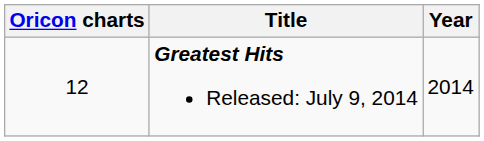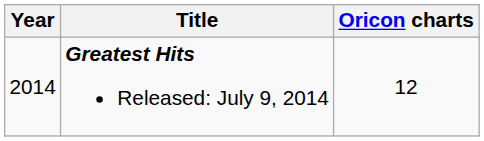columns swapped: Year <-> Oricon charts
